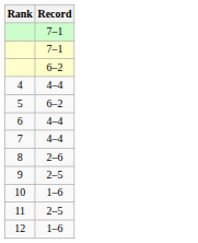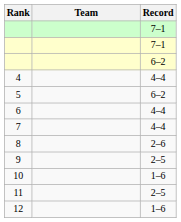+ column: Team
